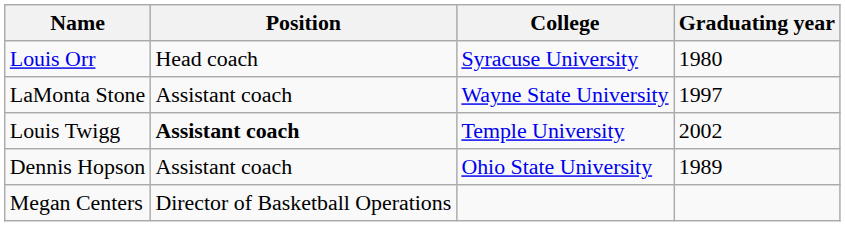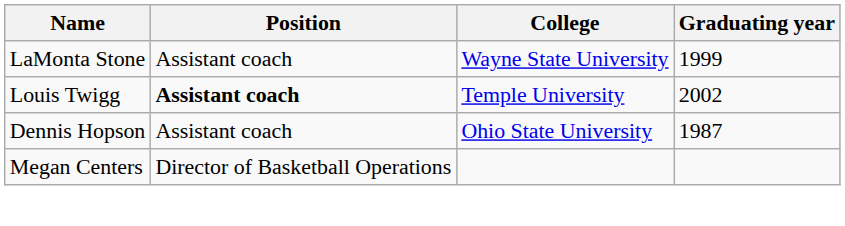- row: Louis Orr | Head coach | Syracuse University | 1980
LaMonta Stone | Graduating year: 1997 -> 1999
Dennis Hopson | Graduating year: 1989 -> 1987
